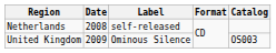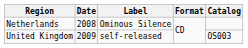Netherlands | Label: self-released -> Ominous Silence
United Kingdom | Label: Ominous Silence -> self-released
